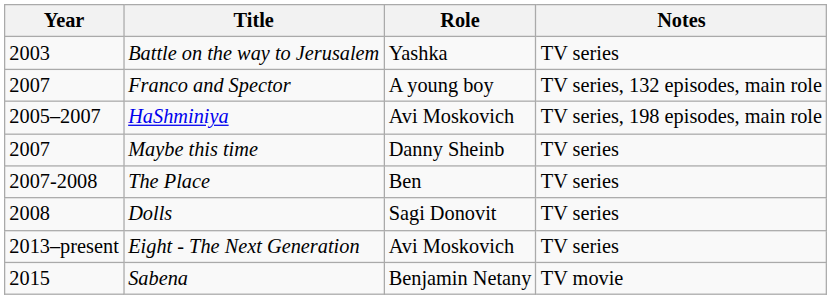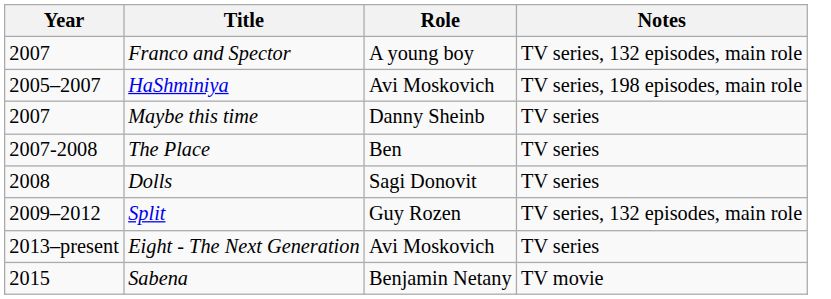- row: 2003 | Battle on the way to Jerusalem | Yashka | TV series
+ row: 2009–2012 | Split | Guy Rozen | TV series, 132 episodes, main role
